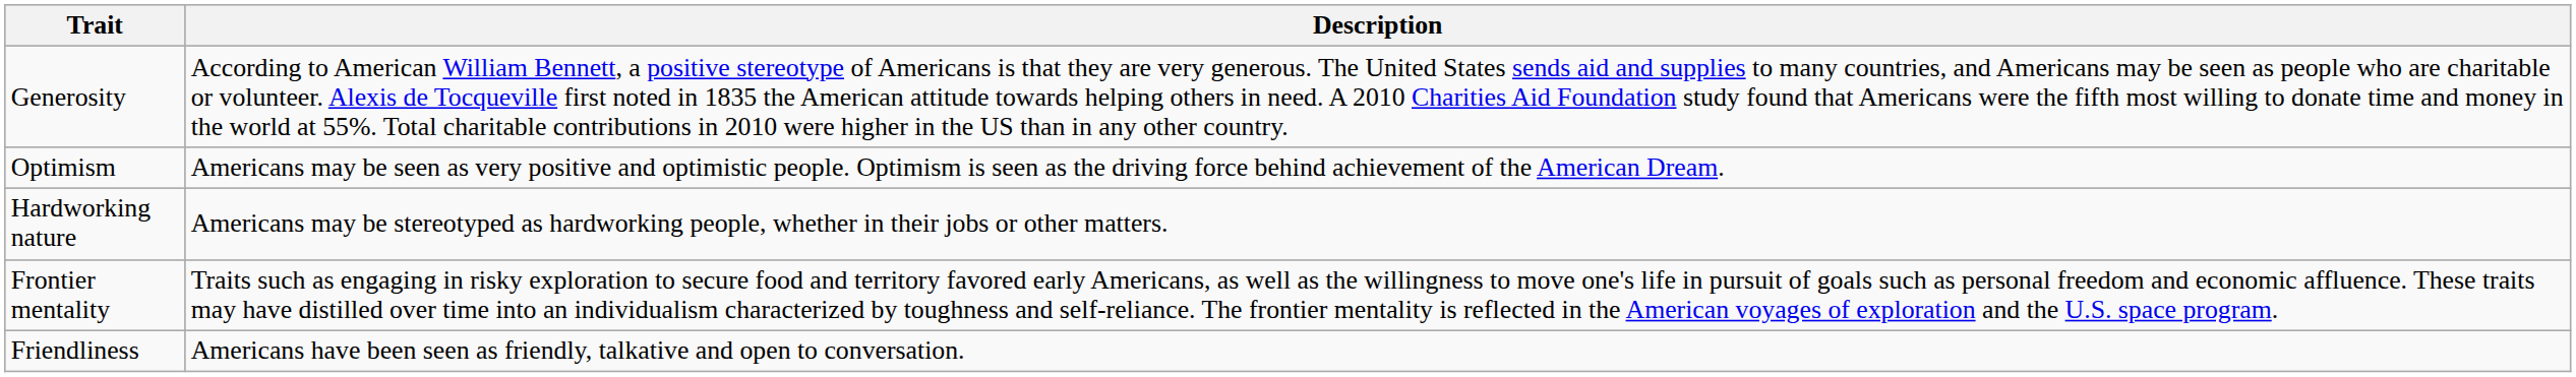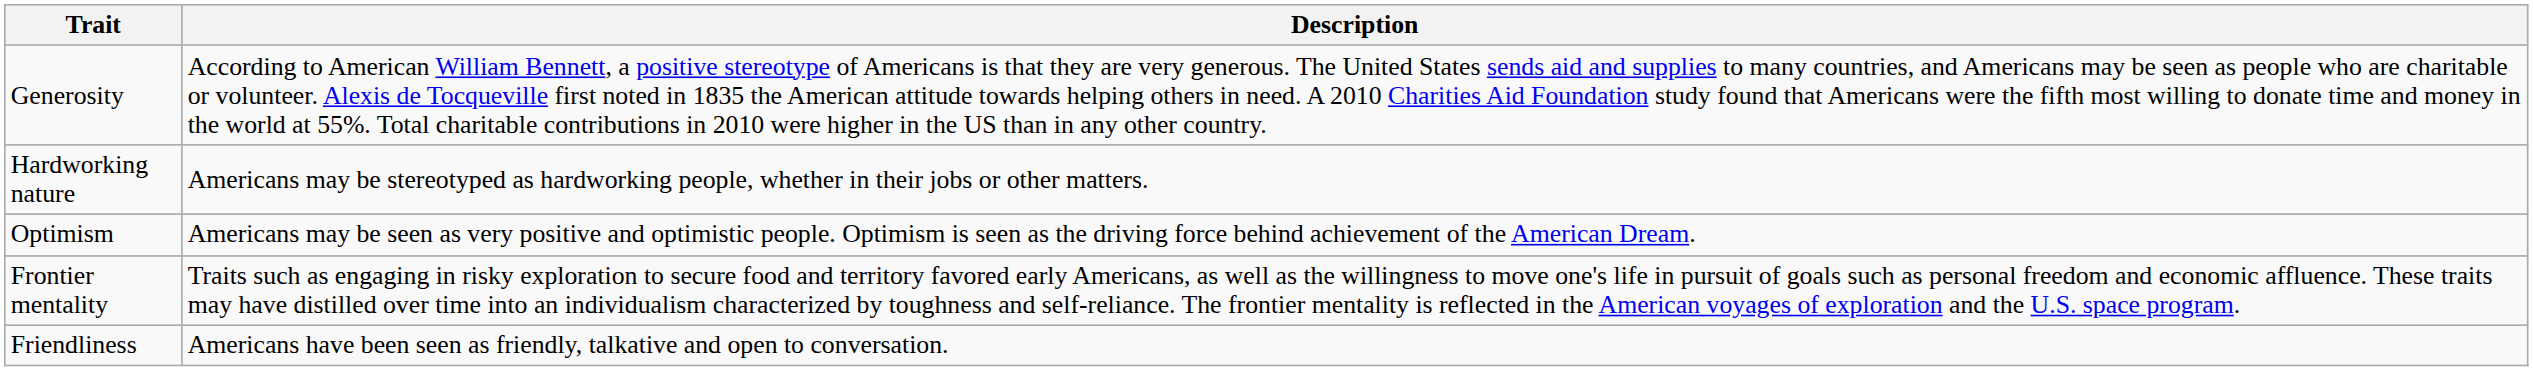rows swapped: Optimism <-> Hardworking nature
